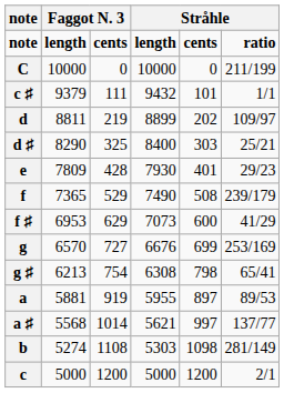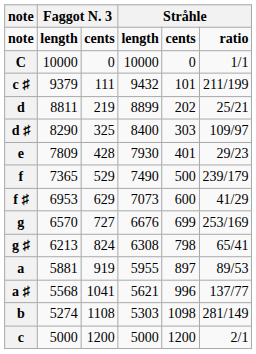C | column 6: 211/199 -> 1/1
c ♯ | column 6: 1/1 -> 211/199
d | column 6: 109/97 -> 25/21
d ♯ | column 6: 25/21 -> 109/97
f | column 5: 508 -> 500
g ♯ | column 3: 754 -> 824
a ♯ | column 3: 1014 -> 1041
a ♯ | column 5: 997 -> 996
